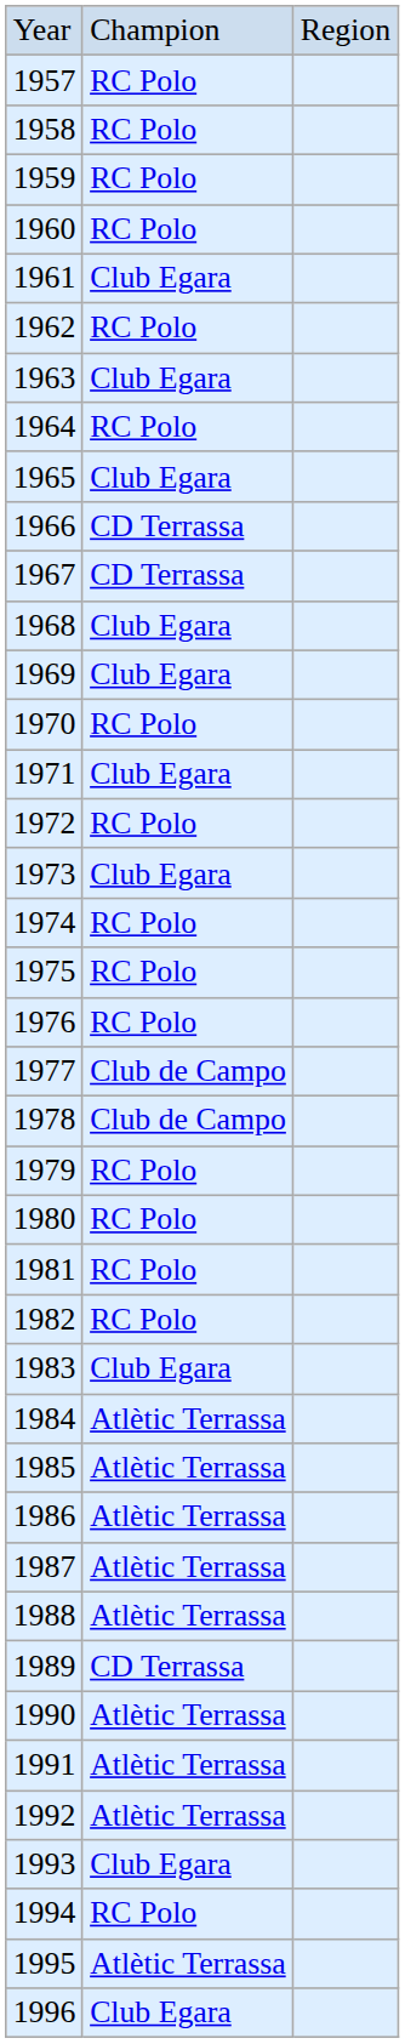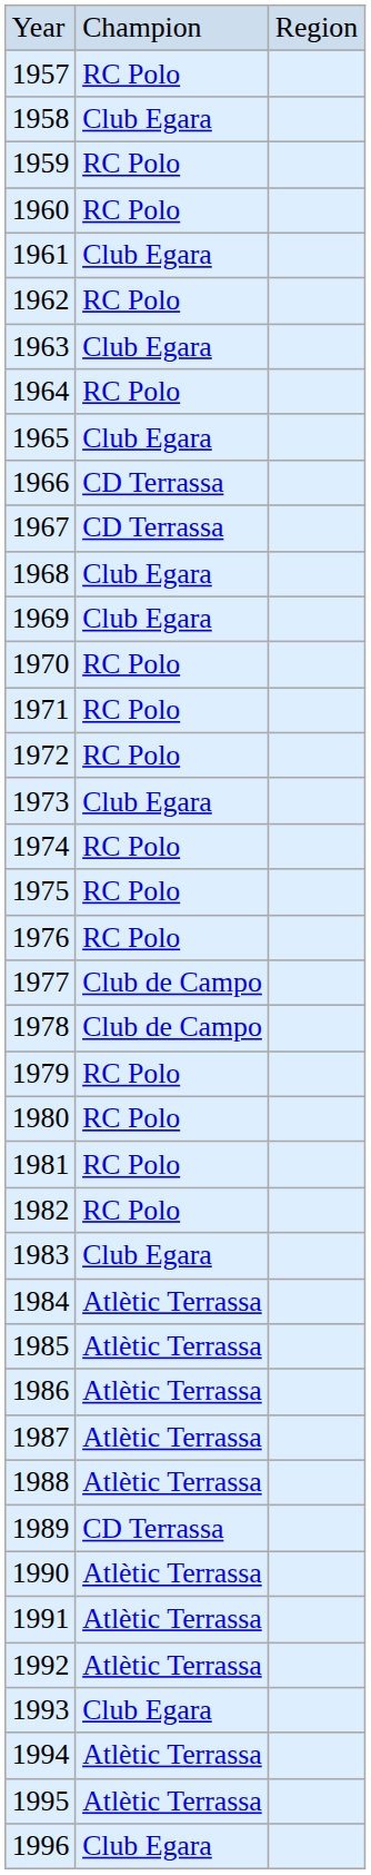1958 | column 2: RC Polo -> Club Egara
1971 | column 2: Club Egara -> RC Polo
1994 | column 2: RC Polo -> Atlètic Terrassa
